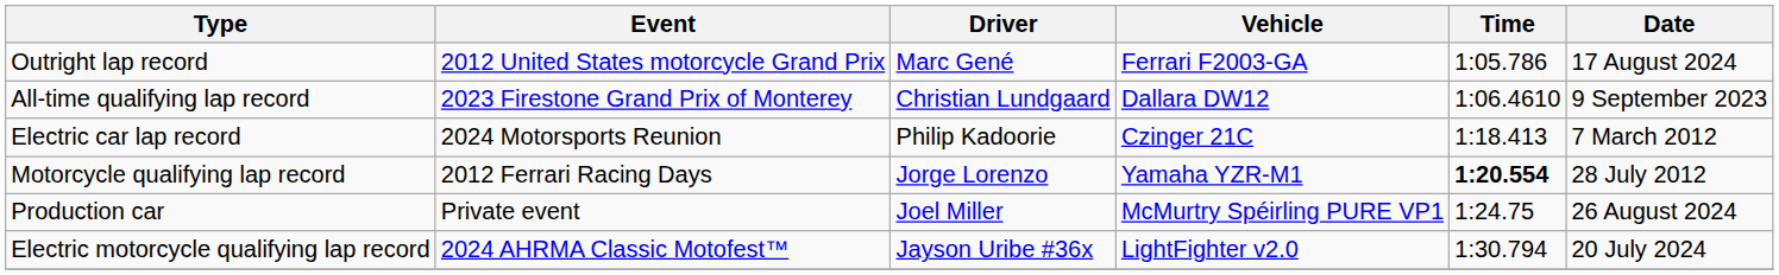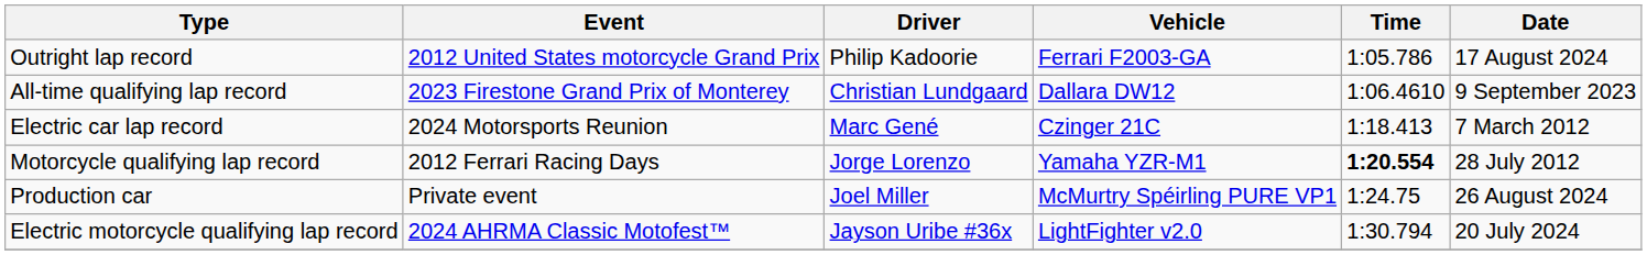Outright lap record | Driver: Marc Gené -> Philip Kadoorie
Electric car lap record | Driver: Philip Kadoorie -> Marc Gené
